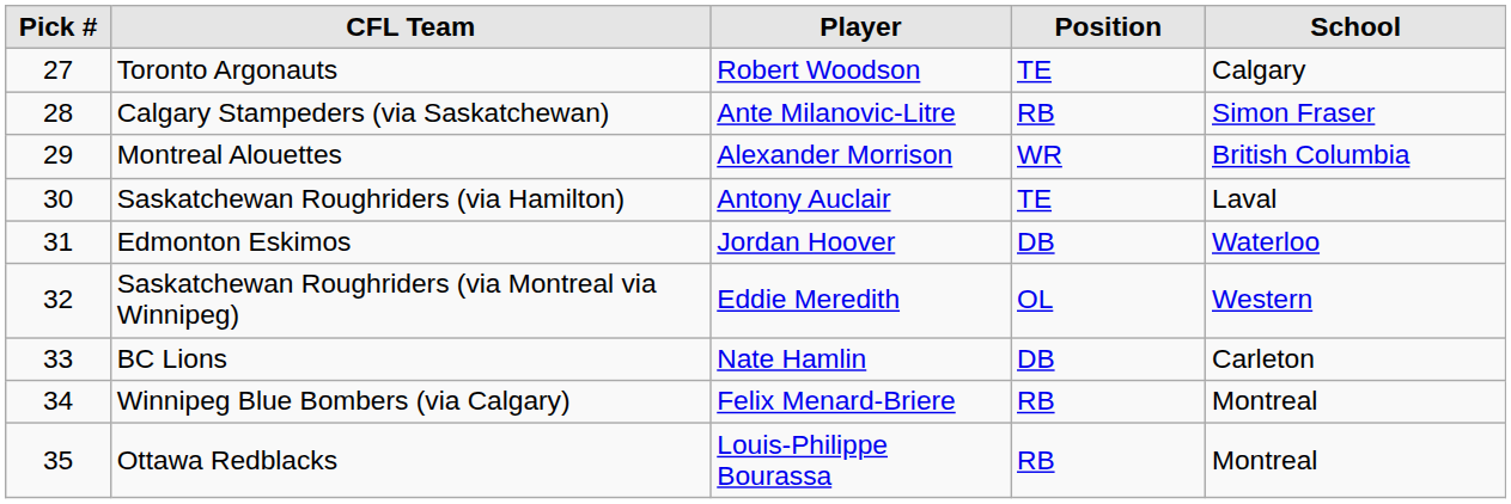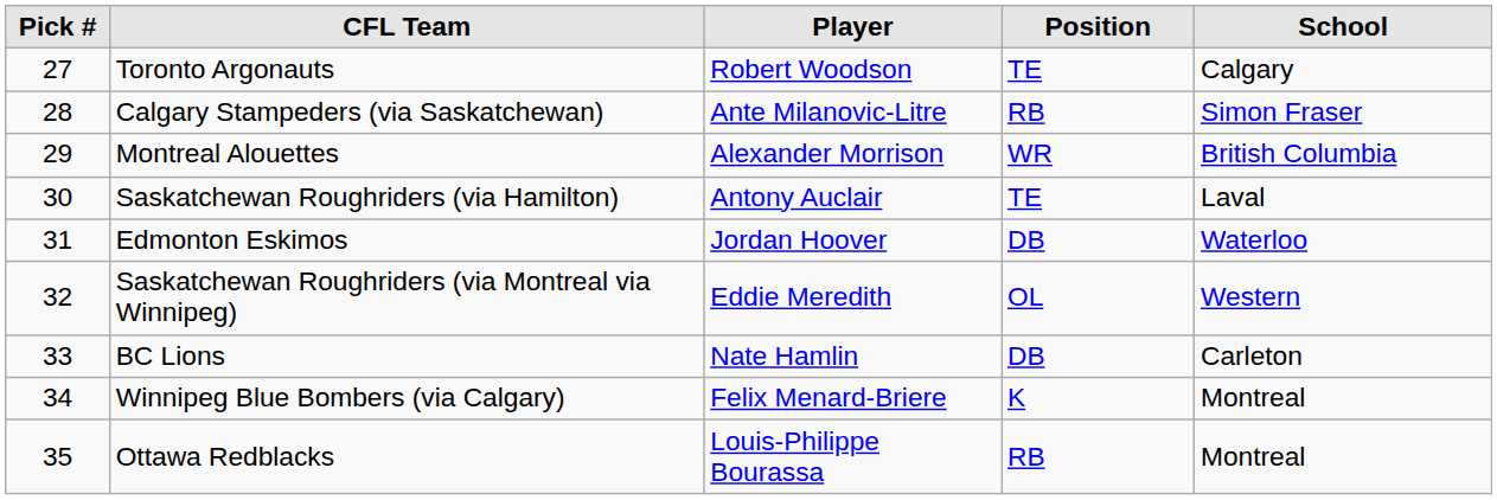Winnipeg Blue Bombers (via Calgary) | Position: RB -> K
